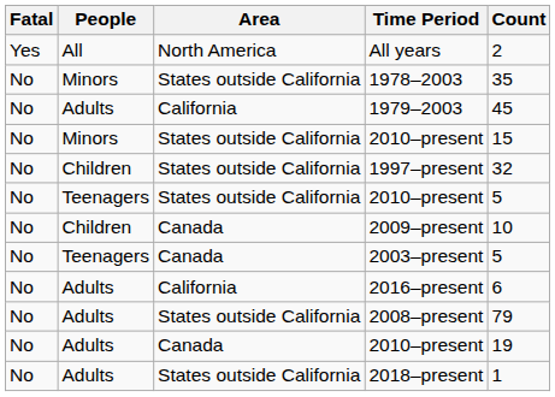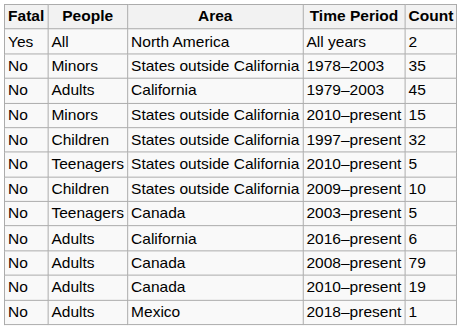2009–present | Area: Canada -> States outside California
2008–present | Area: States outside California -> Canada
2018–present | Area: States outside California -> Mexico
